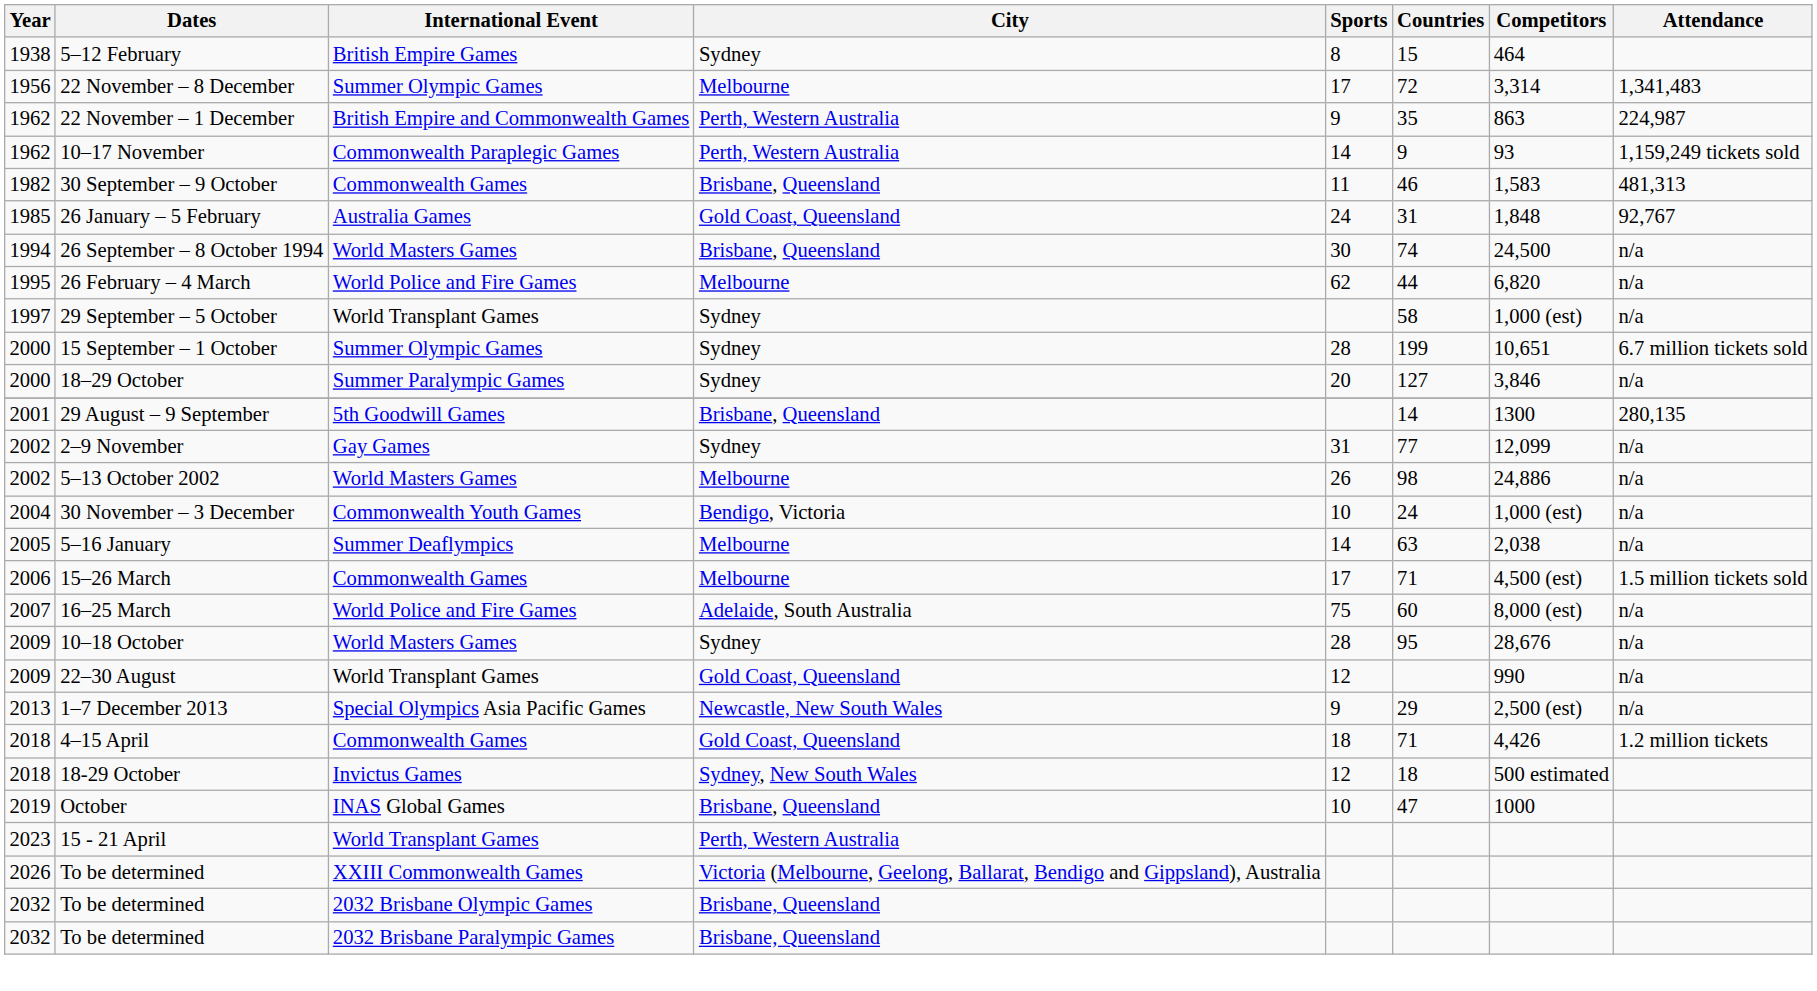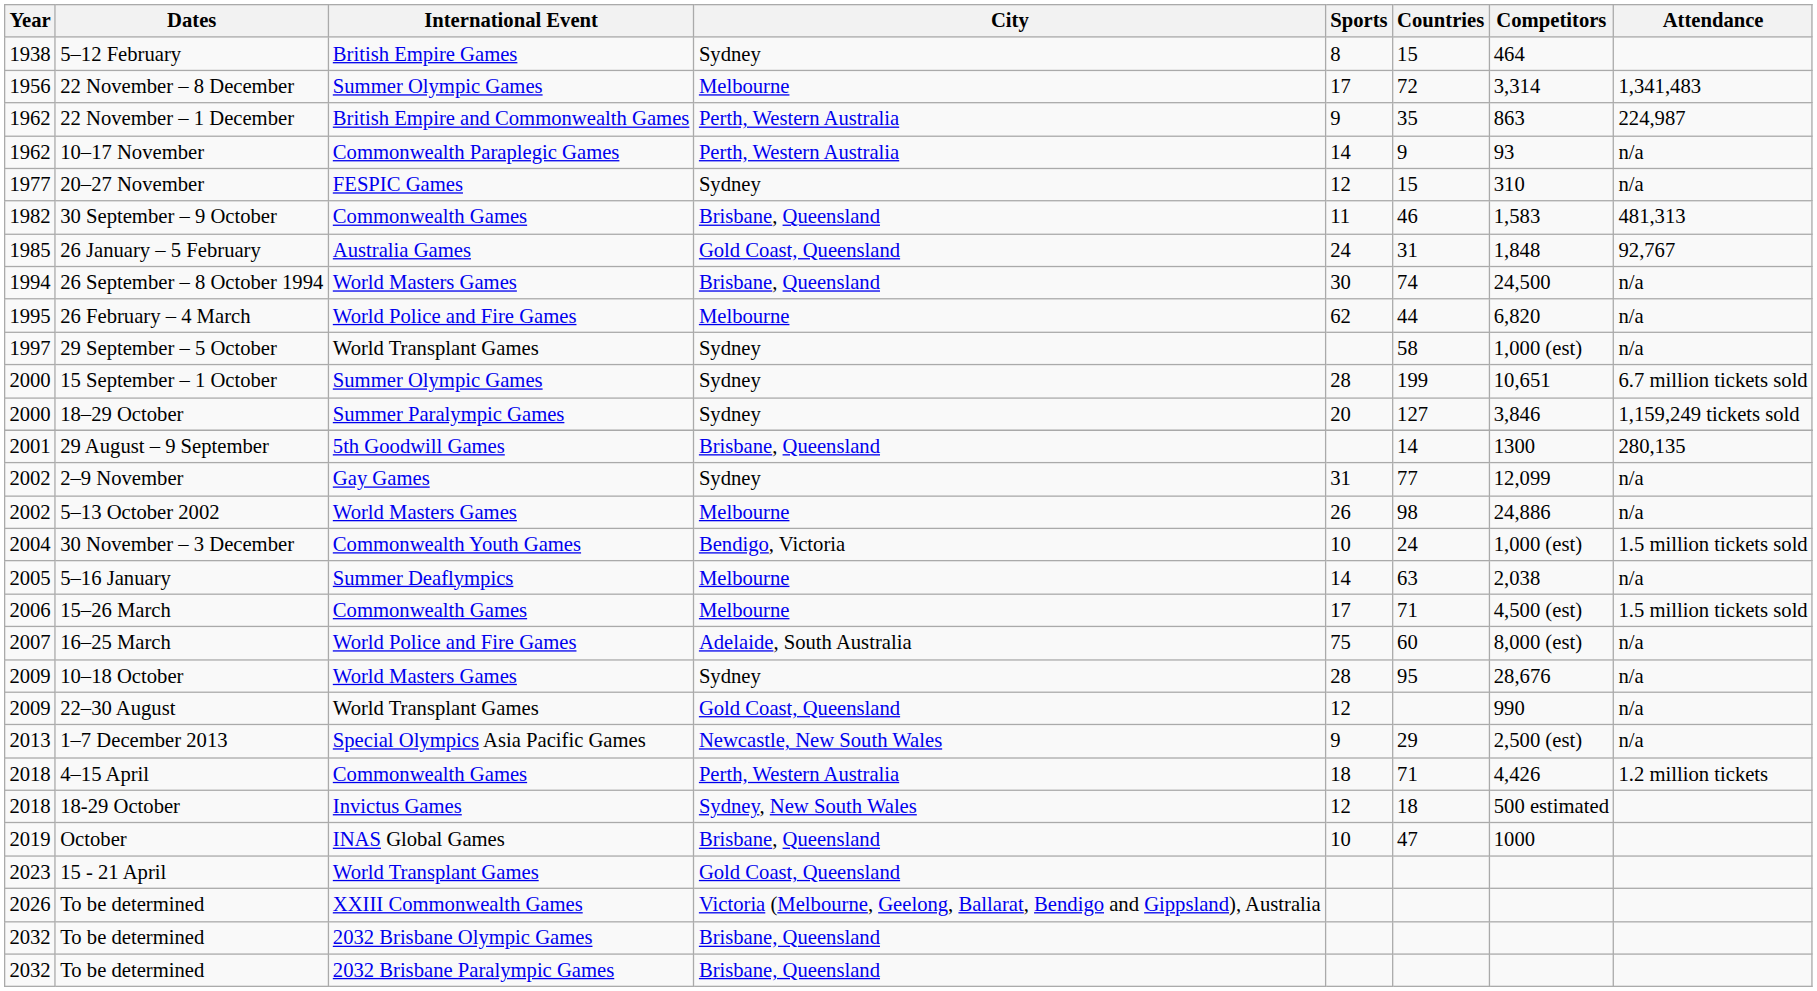10–17 November | Attendance: 1,159,249 tickets sold -> n/a
+ row: 1977 | 20–27 November | FESPIC Games | Sydney | 12 | 15 | 310 | n/a
18–29 October | Attendance: n/a -> 1,159,249 tickets sold
30 November – 3 December | Attendance: n/a -> 1.5 million tickets sold
4–15 April | City: Gold Coast, Queensland -> Perth, Western Australia
15 - 21 April | City: Perth, Western Australia -> Gold Coast, Queensland
